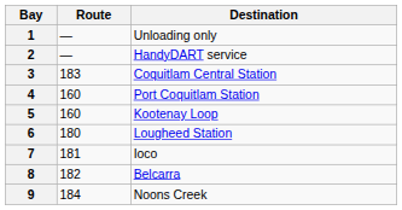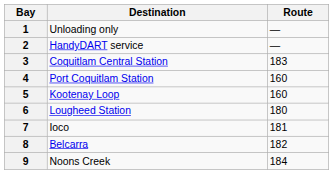columns swapped: Route <-> Destination
